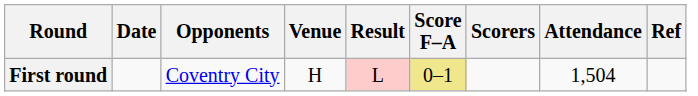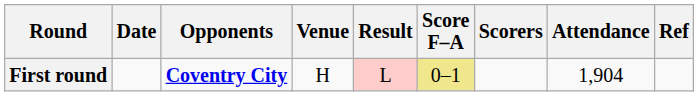First round | Opponents: normal -> bold
First round | Attendance: 1,504 -> 1,904
